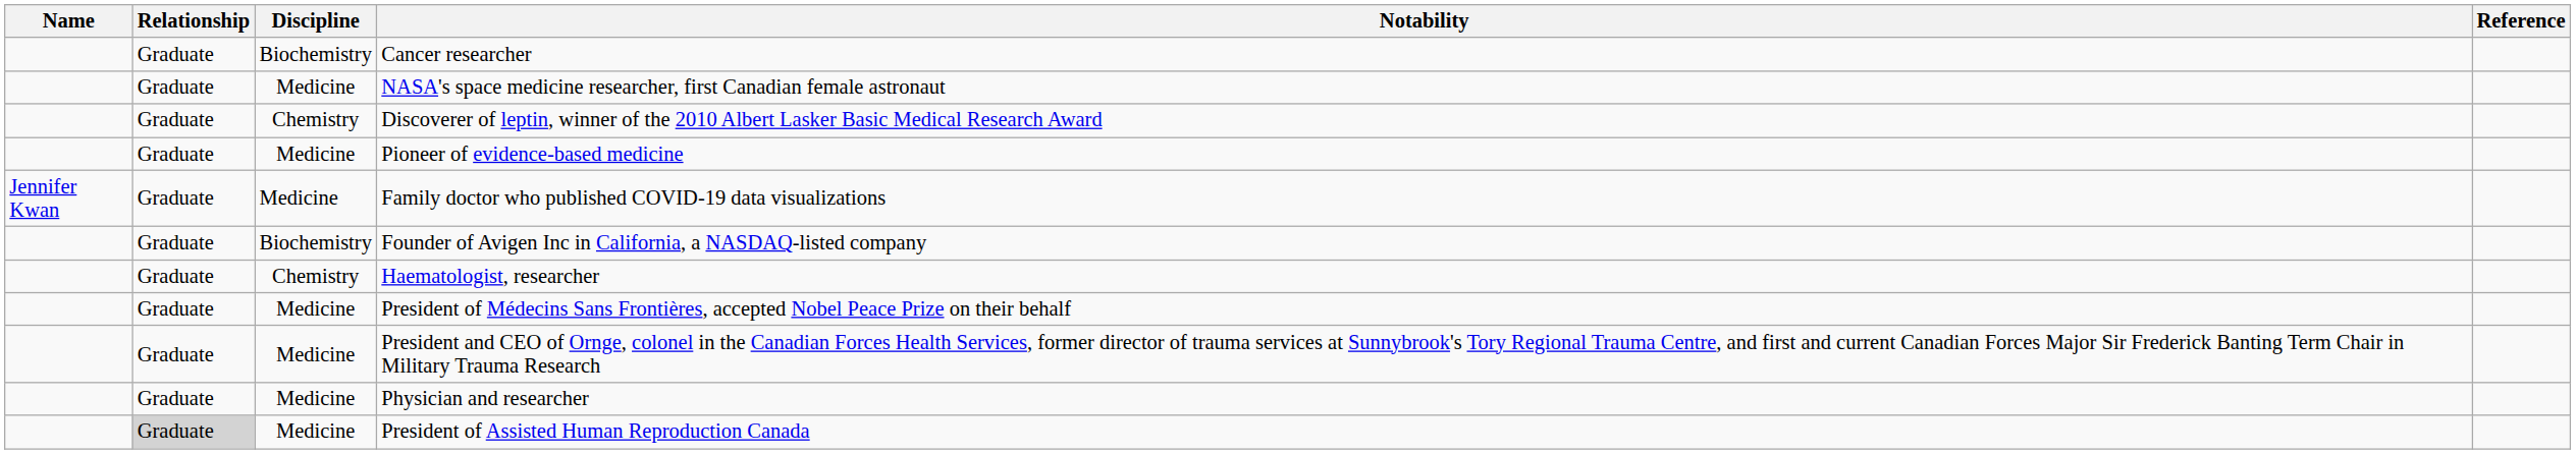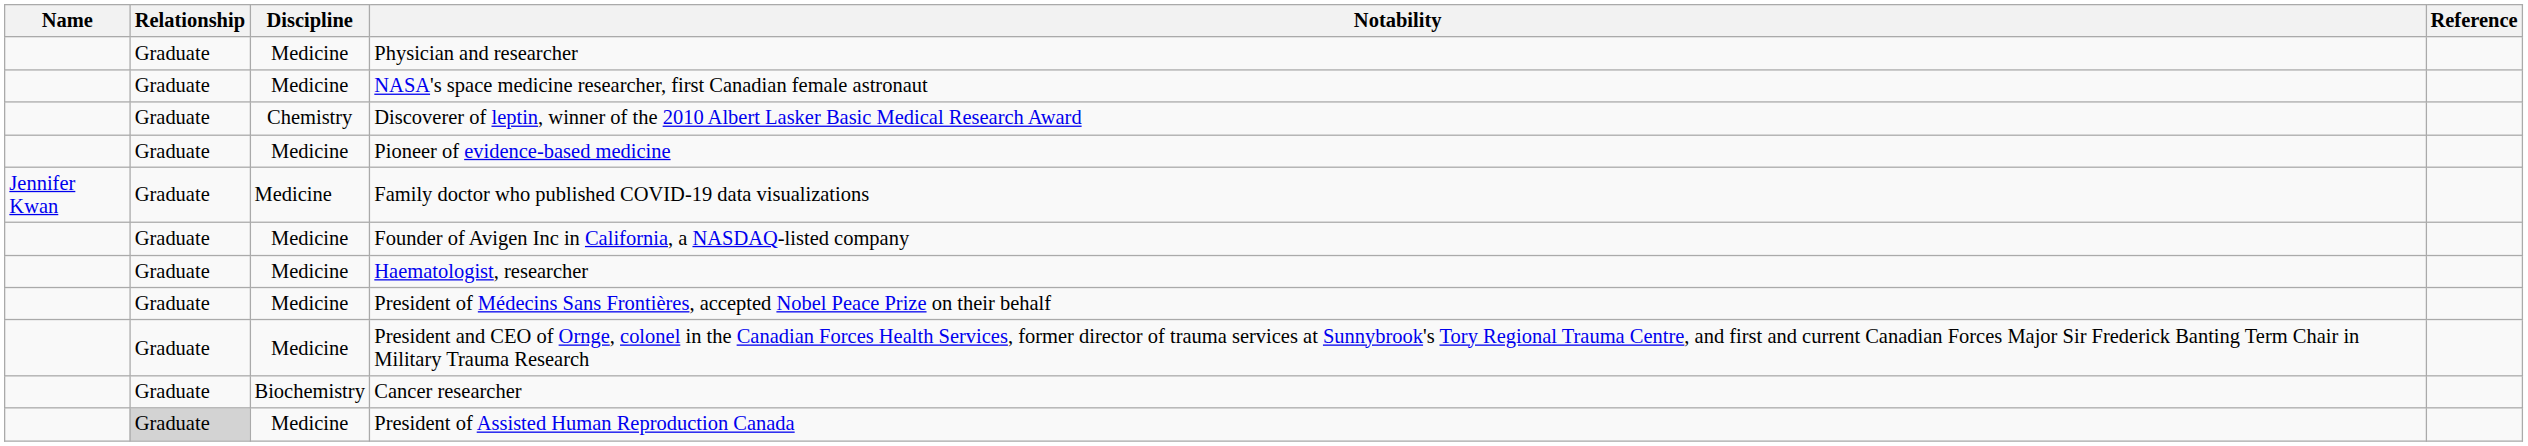rows swapped: Cancer researcher <-> Physician and researcher
Founder of Avigen Inc in California, a NASDAQ-listed company | Discipline: Biochemistry -> Medicine
Haematologist, researcher | Discipline: Chemistry -> Medicine
